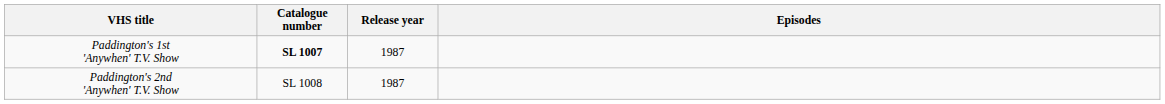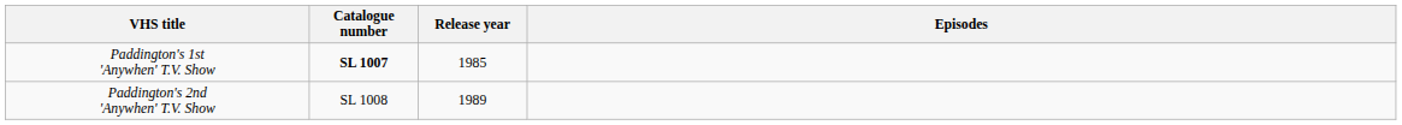Paddington's 1st 'Anywhen' T.V. Show | Release year: 1987 -> 1985
Paddington's 2nd 'Anywhen' T.V. Show | Release year: 1987 -> 1989
